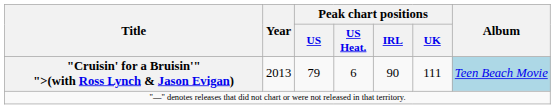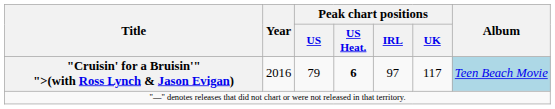"Cruisin' for a Bruisin'" ">(with Ross Lynch & Jason Evigan) | Year: 2013 -> 2016
"Cruisin' for a Bruisin'" ">(with Ross Lynch & Jason Evigan) | Peak chart positions / US Heat.: normal -> bold
"Cruisin' for a Bruisin'" ">(with Ross Lynch & Jason Evigan) | Peak chart positions / IRL: 90 -> 97
"Cruisin' for a Bruisin'" ">(with Ross Lynch & Jason Evigan) | Peak chart positions / UK: 111 -> 117
